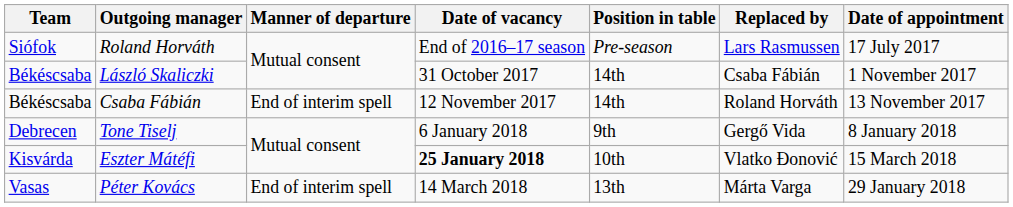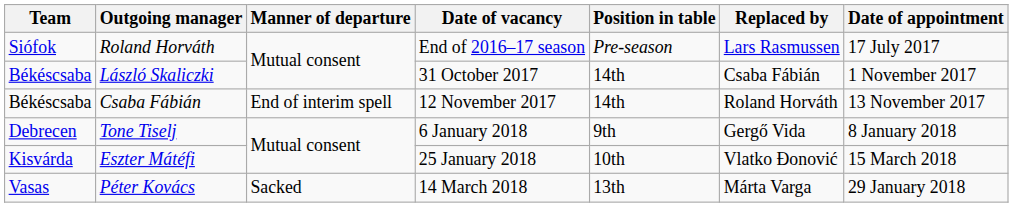Eszter Mátéfi | Date of vacancy: bold -> normal
Péter Kovács | Manner of departure: End of interim spell -> Sacked
